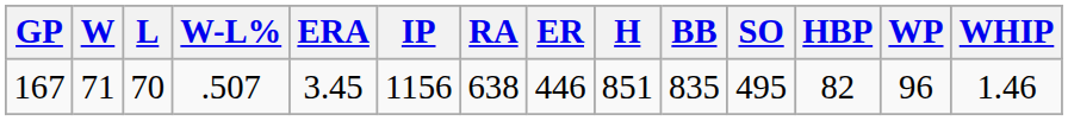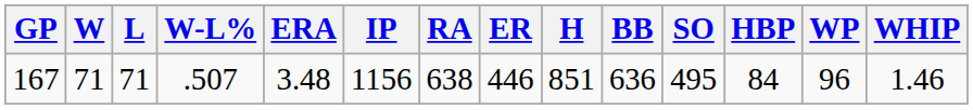167 | L: 70 -> 71
167 | ERA: 3.45 -> 3.48
167 | BB: 835 -> 636
167 | HBP: 82 -> 84
